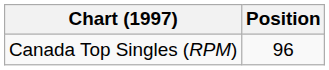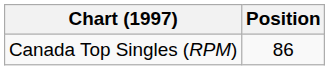Canada Top Singles (RPM) | Position: 96 -> 86
